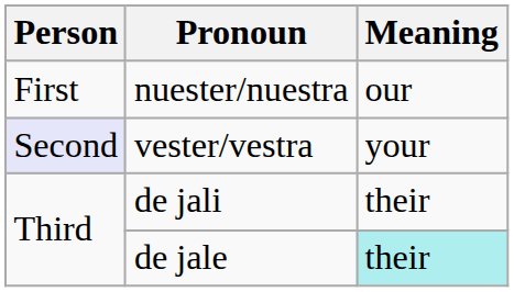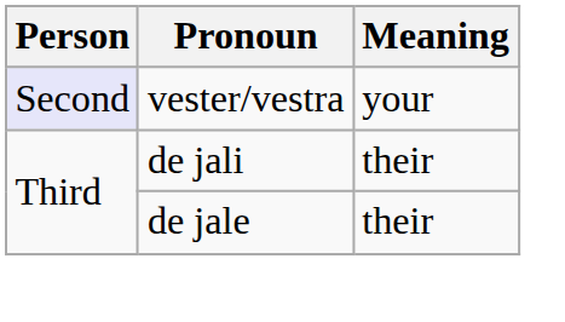- row: First | nuester/nuestra | our
de jale | Meaning: paleturquoise background -> no background
